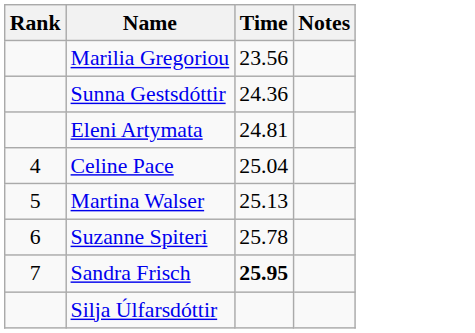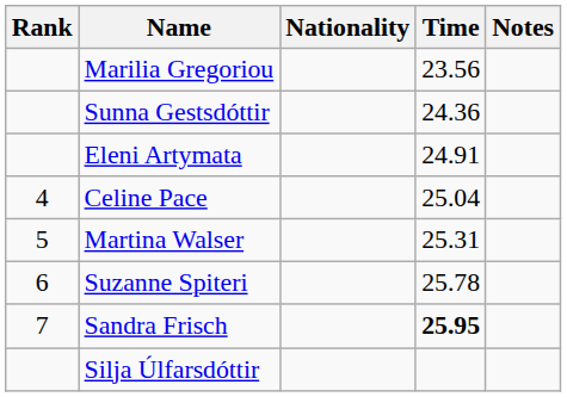+ column: Nationality
Eleni Artymata | Time: 24.81 -> 24.91
Martina Walser | Time: 25.13 -> 25.31
